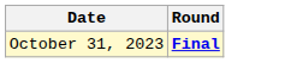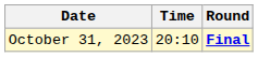+ column: Time | 20:10
